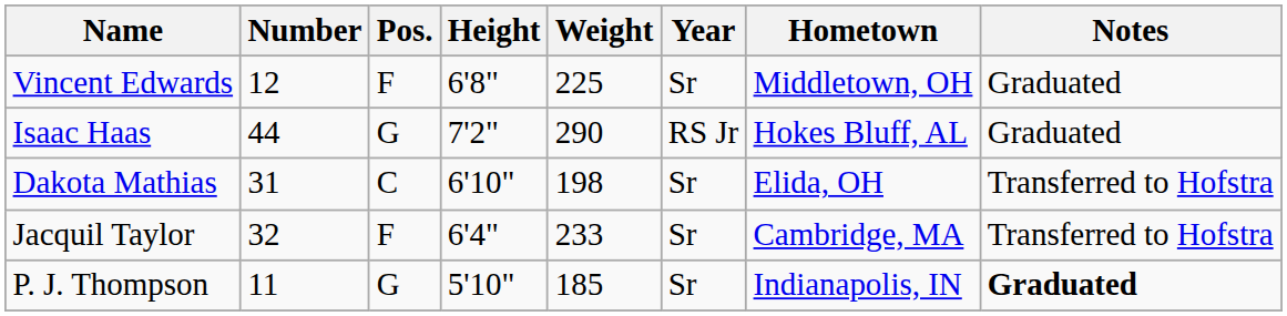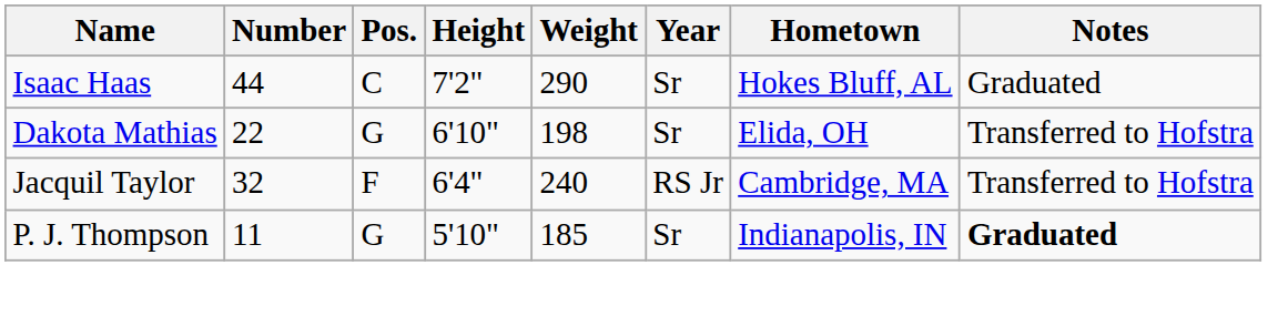- row: Vincent Edwards | 12 | F | 6'8" | 225 | Sr | Middletown, OH | Graduated
Isaac Haas | Pos.: G -> C
Isaac Haas | Year: RS Jr -> Sr
Dakota Mathias | Number: 31 -> 22
Dakota Mathias | Pos.: C -> G
Jacquil Taylor | Weight: 233 -> 240
Jacquil Taylor | Year: Sr -> RS Jr
